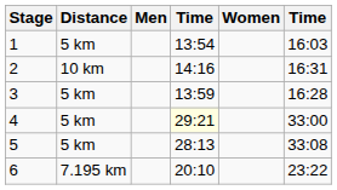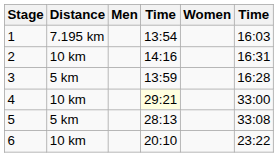1 | Distance: 5 km -> 7.195 km
4 | Distance: 5 km -> 10 km
6 | Distance: 7.195 km -> 10 km
